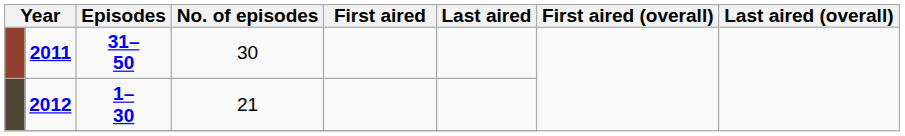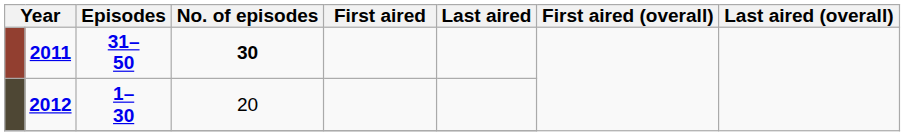2011 | No. of episodes: normal -> bold
2012 | No. of episodes: 21 -> 20
